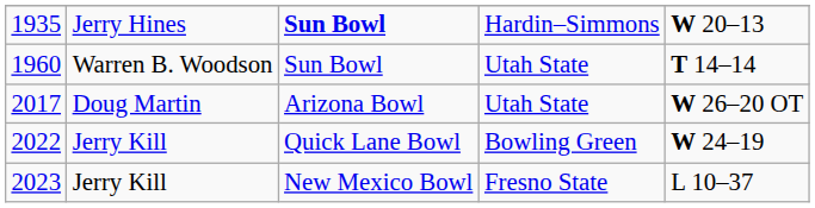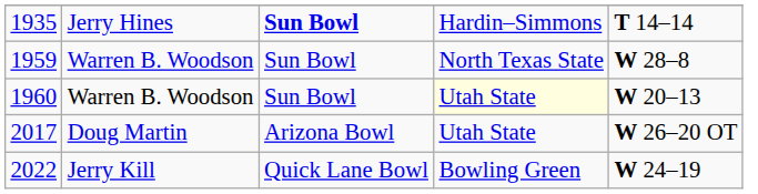1935 | column 5: W 20–13 -> T 14–14
+ row: 1959 | Warren B. Woodson | Sun Bowl | North Texas State | W 28–8
1960 | column 4: no background -> lightyellow background
1960 | column 5: T 14–14 -> W 20–13
- row: 2023 | Jerry Kill | New Mexico Bowl | Fresno State | L 10–37
